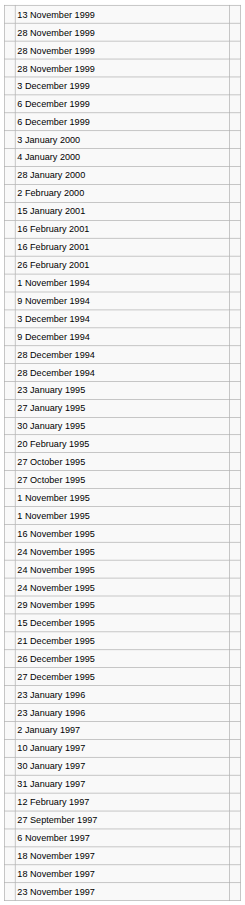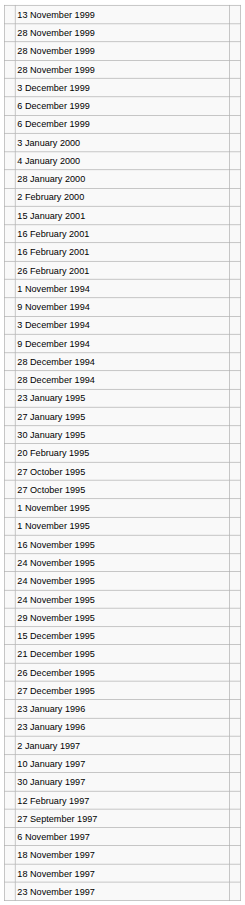- row: 31 January 1997
